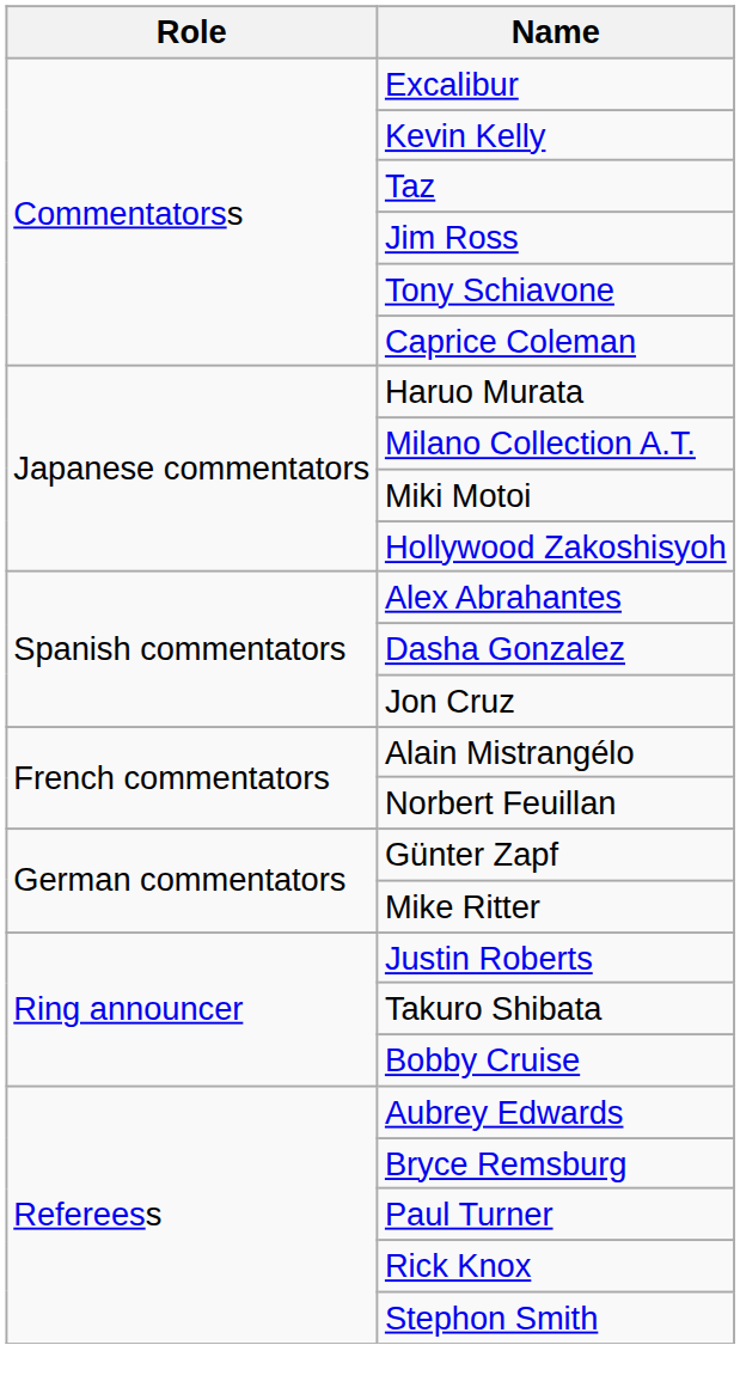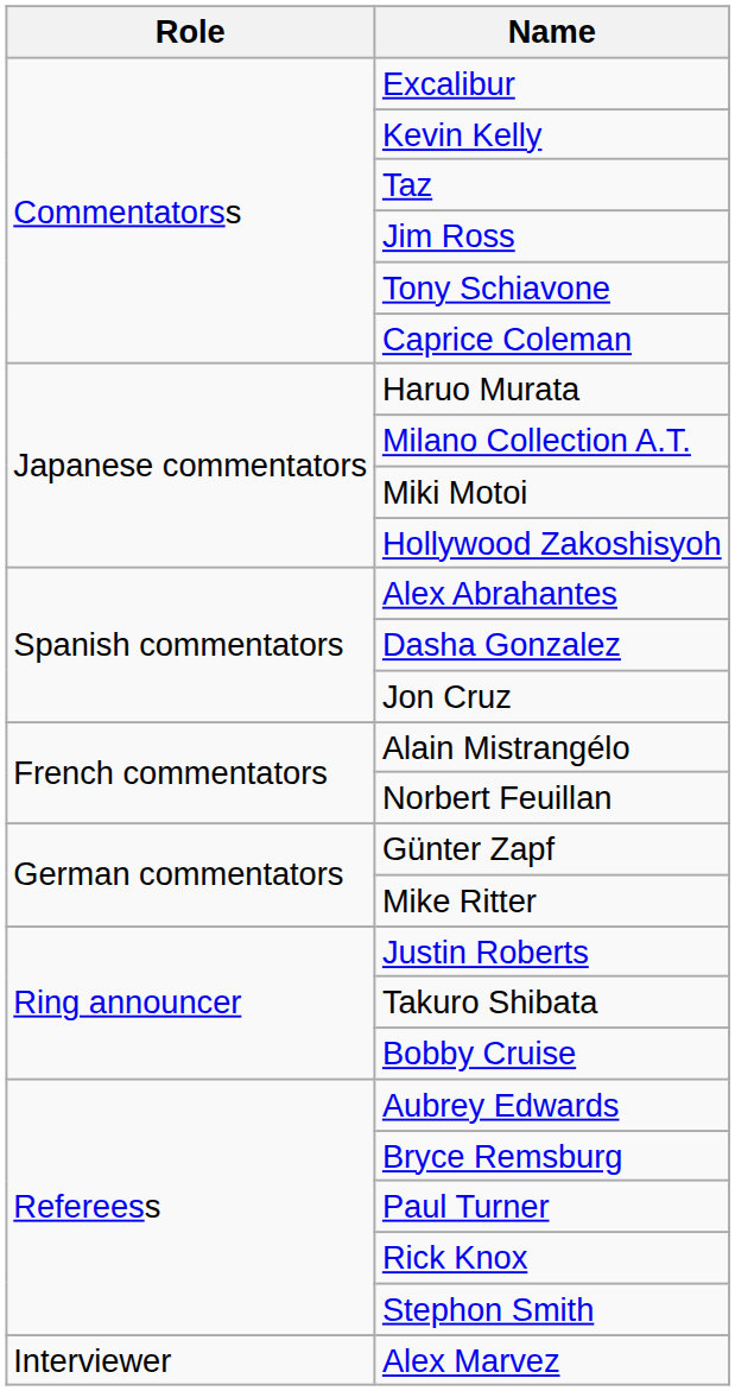+ row: Interviewer | Alex Marvez
